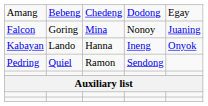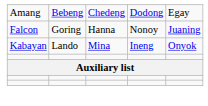Falcon | column 3: Mina -> Hanna
Kabayan | column 3: Hanna -> Mina
- row: Pedring | Quiel | Ramon | Sendong
